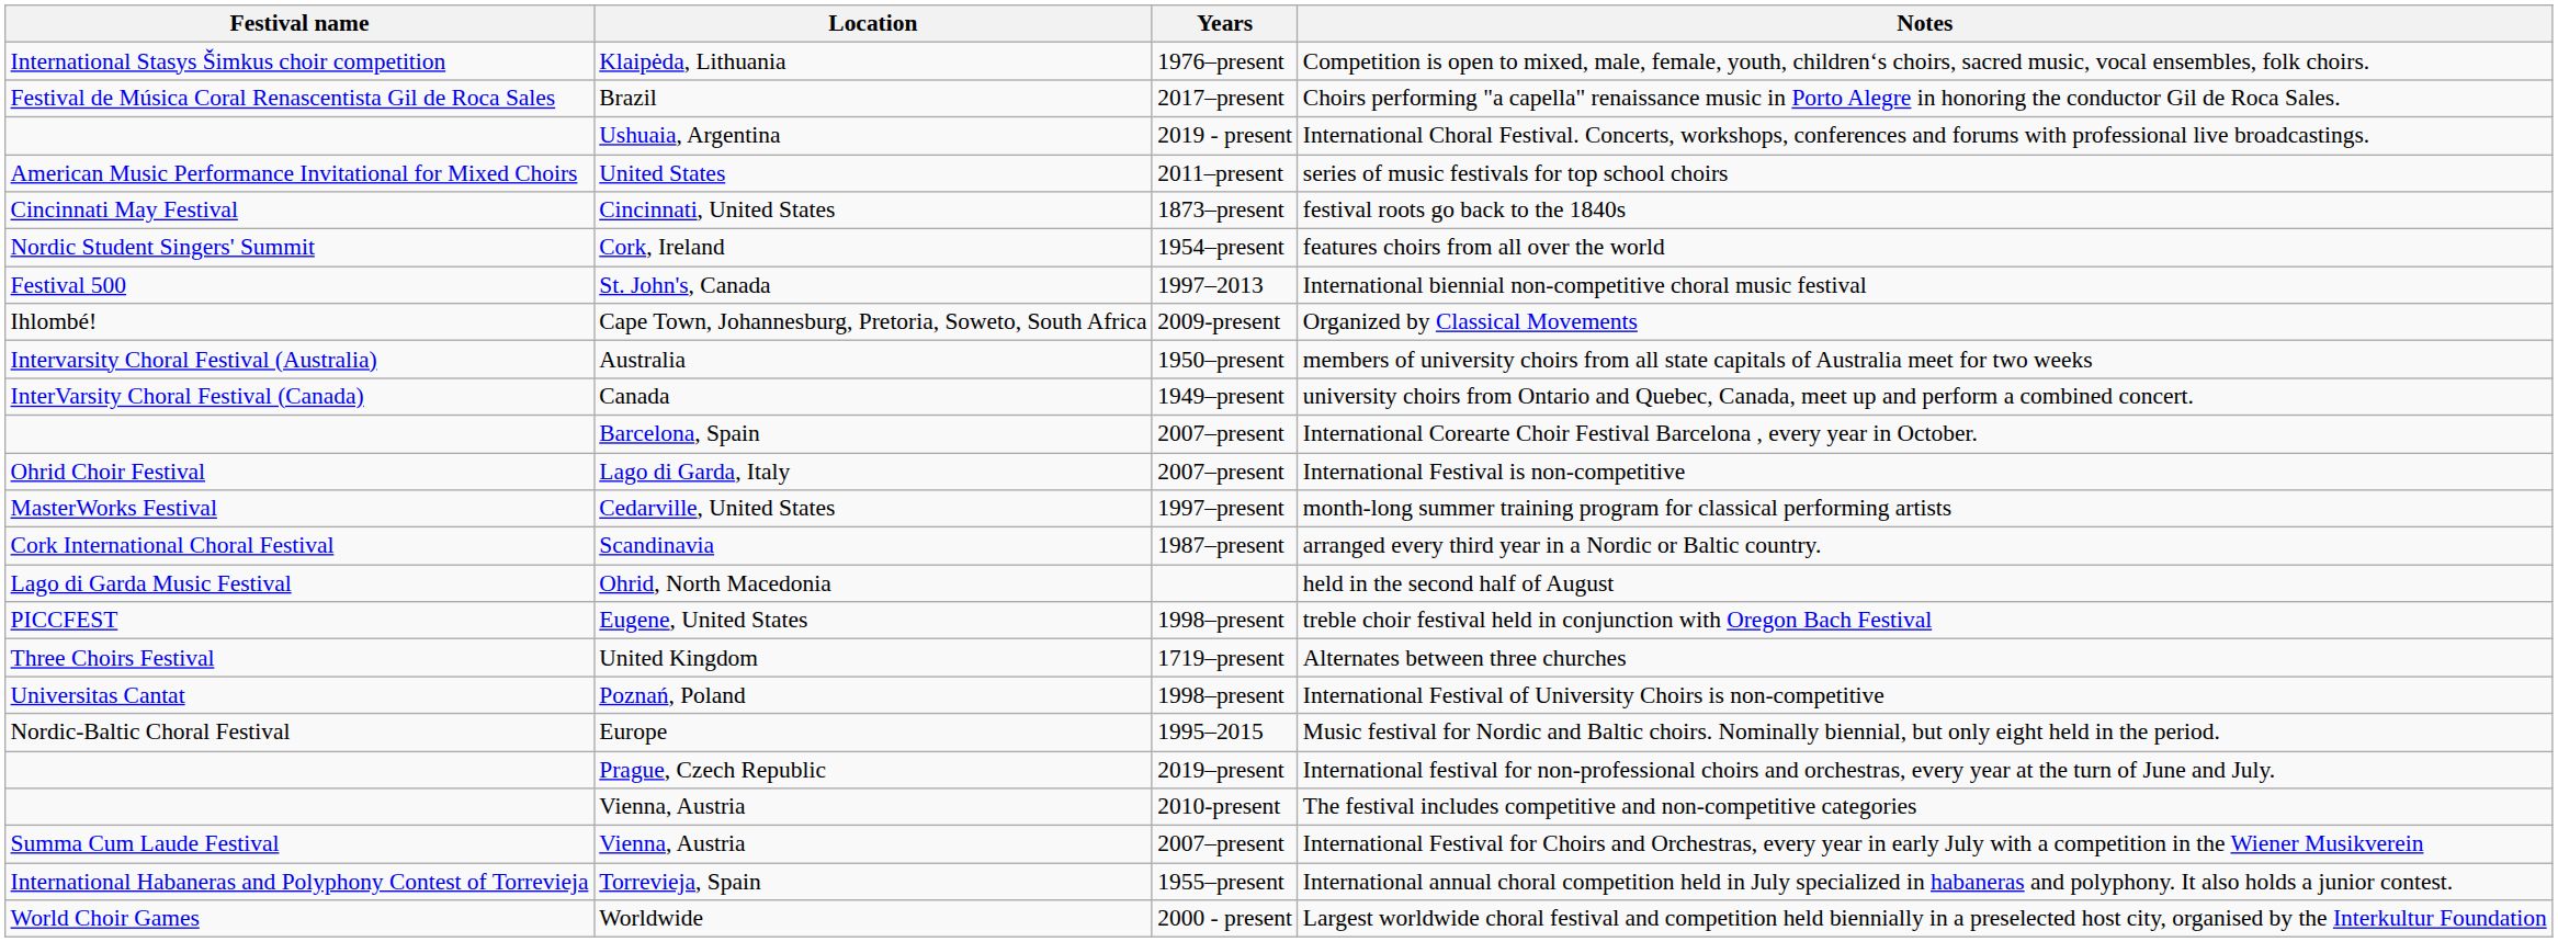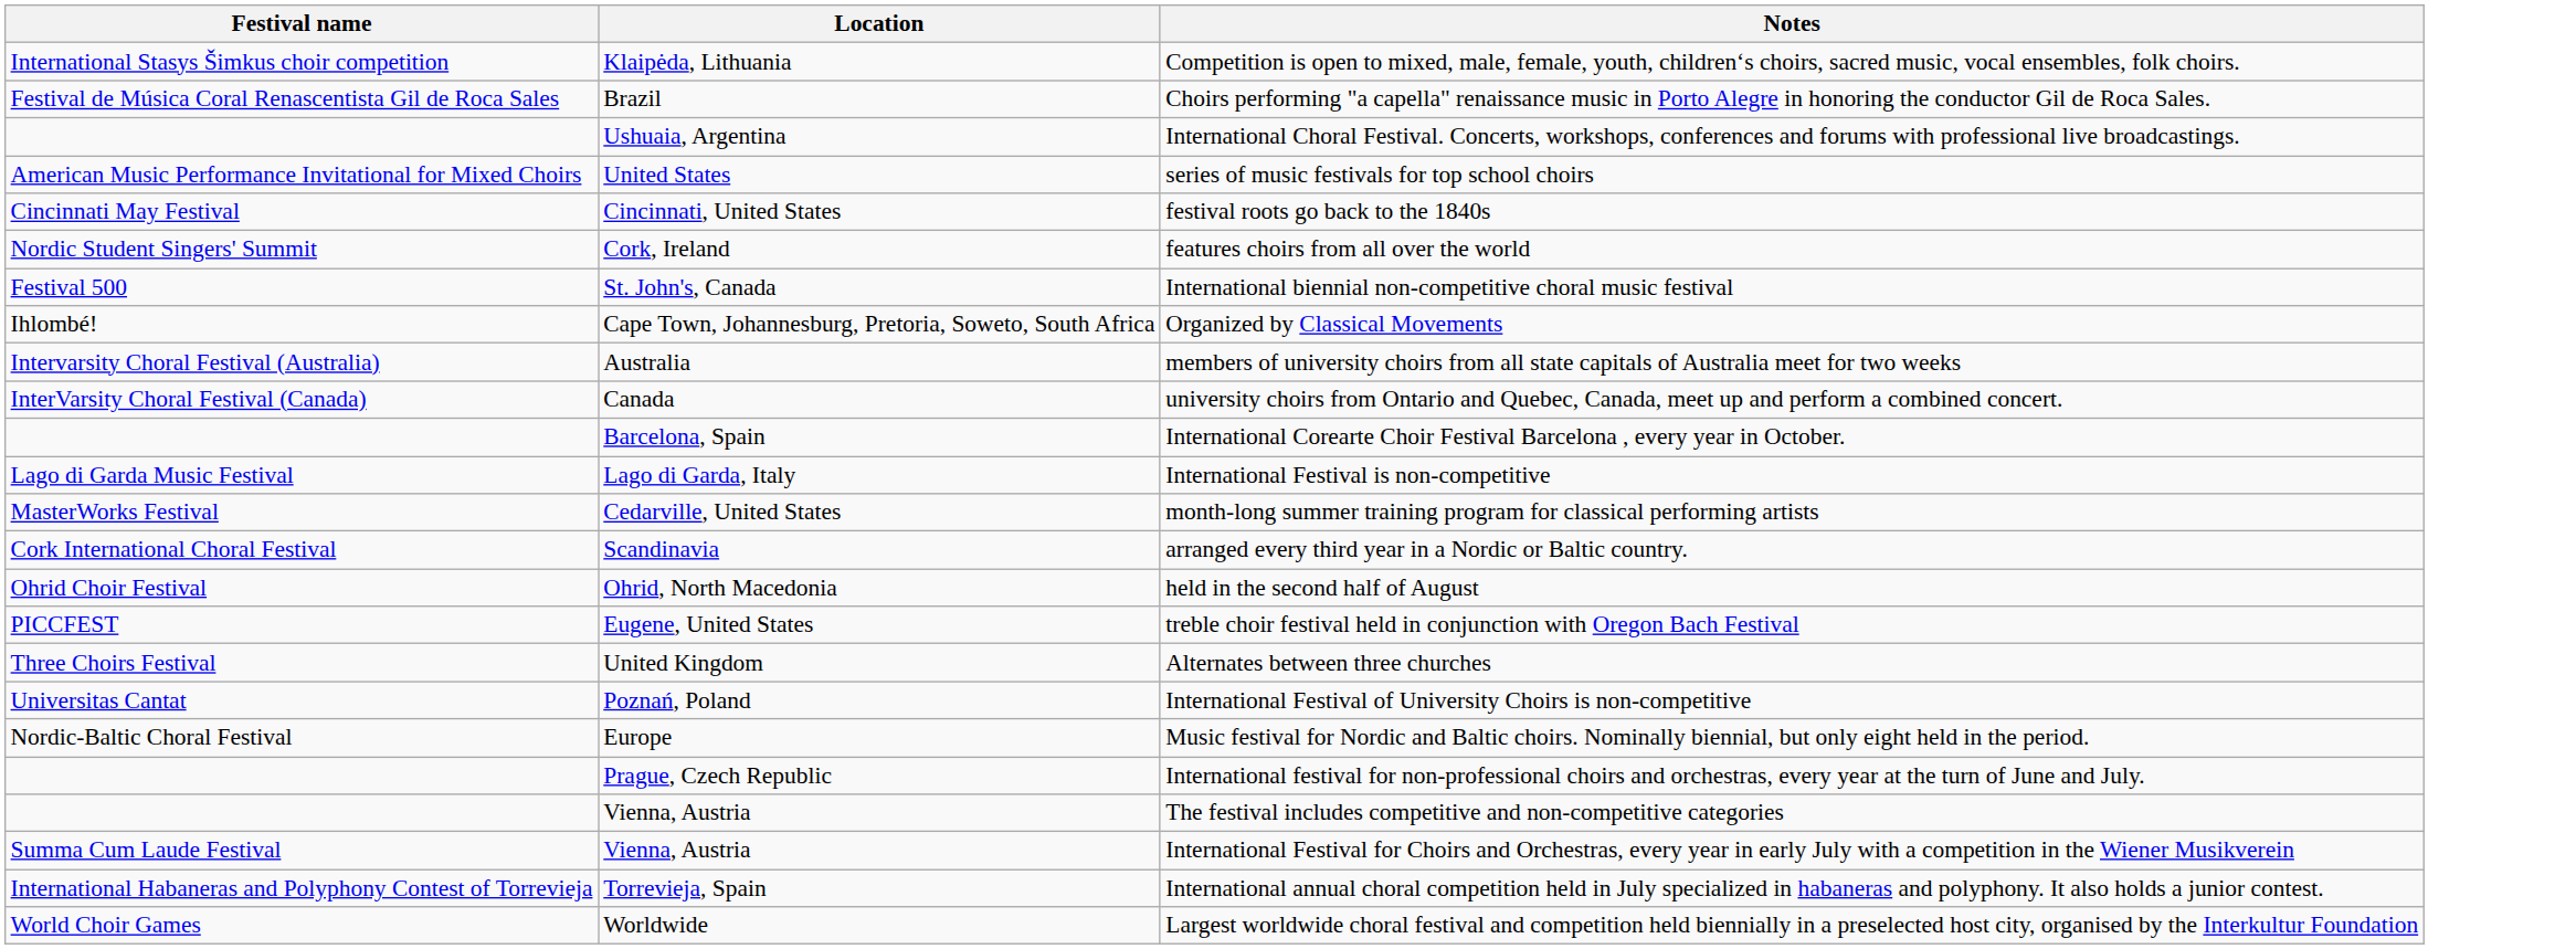- column: Years | 1976–present | 2017–present | 2019 - present | 2011–present | 1873–present | 1954–present | 1997–2013 | 2009-present | 1950–present | 1949–present | 2007–present | 2007–present | 1997–present | 1987–present | 1998–present | 1719–present | 1998–present | 1995–2015 | 2019–present | 2010-present | 2007–present | 1955–present | 2000 - present
International Festival is non-competitive | Festival name: Ohrid Choir Festival -> Lago di Garda Music Festival
held in the second half of August | Festival name: Lago di Garda Music Festival -> Ohrid Choir Festival
